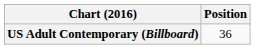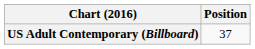US Adult Contemporary (Billboard) | Position: 36 -> 37
